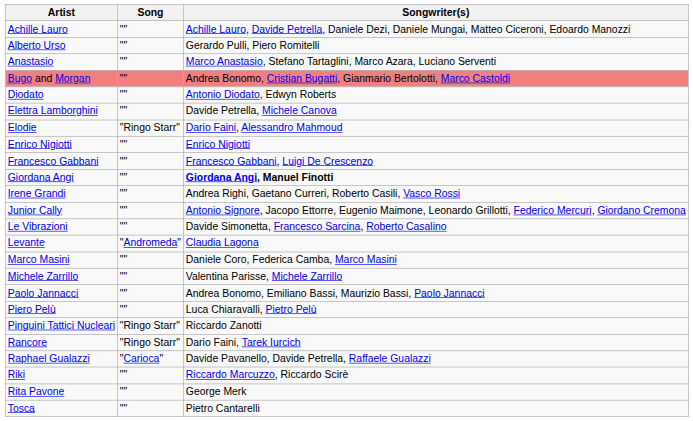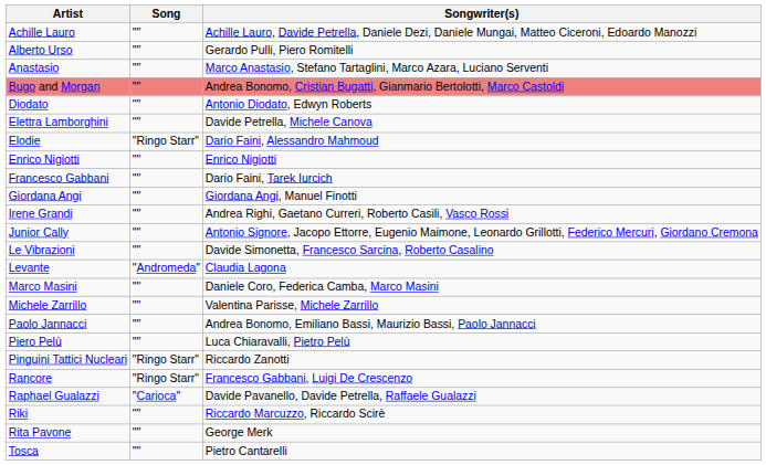Francesco Gabbani | Songwriter(s): Francesco Gabbani, Luigi De Crescenzo -> Dario Faini, Tarek Iurcich
Giordana Angi | Songwriter(s): bold -> normal
Rancore | Songwriter(s): Dario Faini, Tarek Iurcich -> Francesco Gabbani, Luigi De Crescenzo
